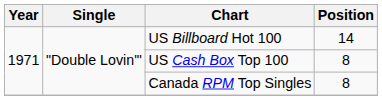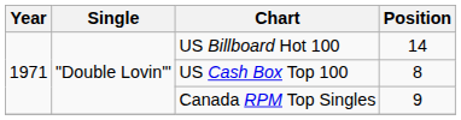Canada RPM Top Singles | Position: 8 -> 9
